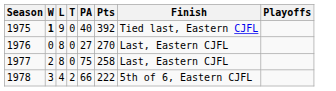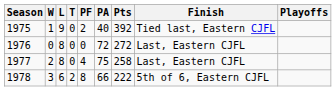+ column: PF | 2 | 0 | 4 | 8
1975 | W: bold -> normal
1976 | PA: 27 -> 72
1976 | Pts: 270 -> 272
1978 | L: 4 -> 6
